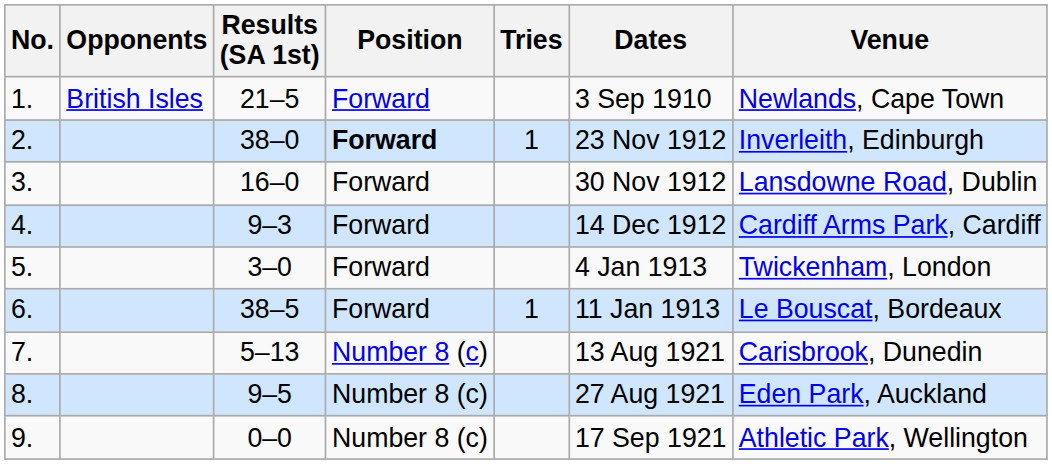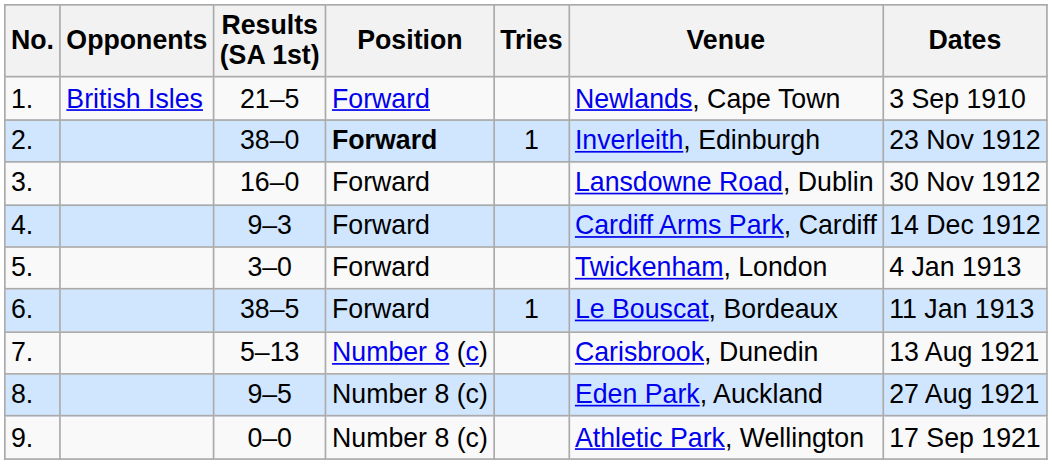columns swapped: Dates <-> Venue
